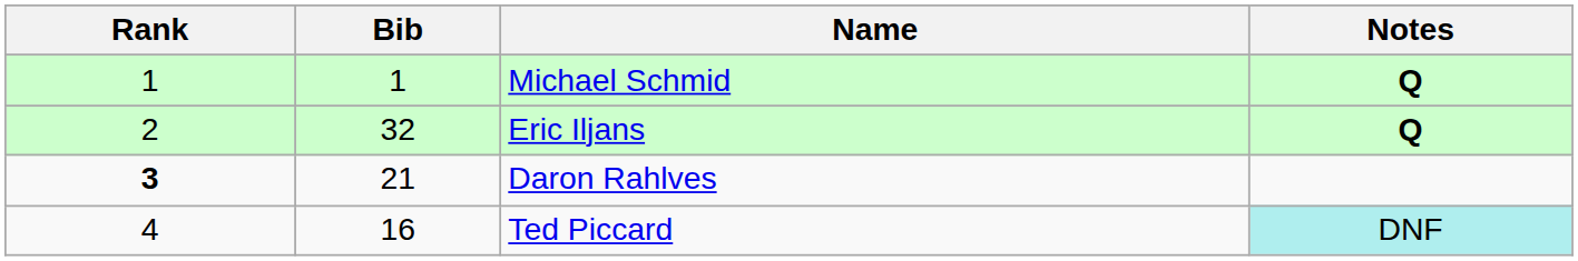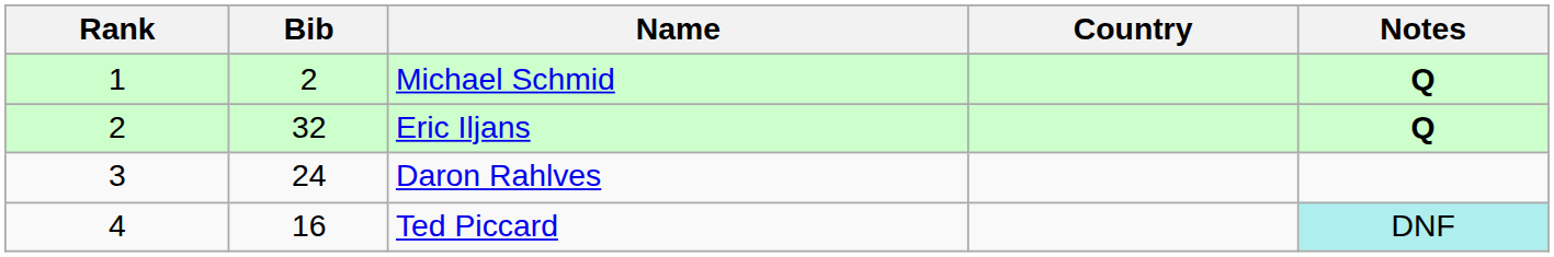+ column: Country
Michael Schmid | Bib: 1 -> 2
Daron Rahlves | Rank: bold -> normal
Daron Rahlves | Bib: 21 -> 24
